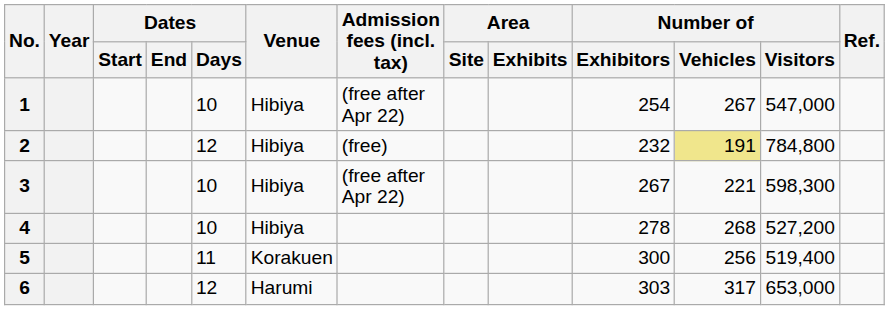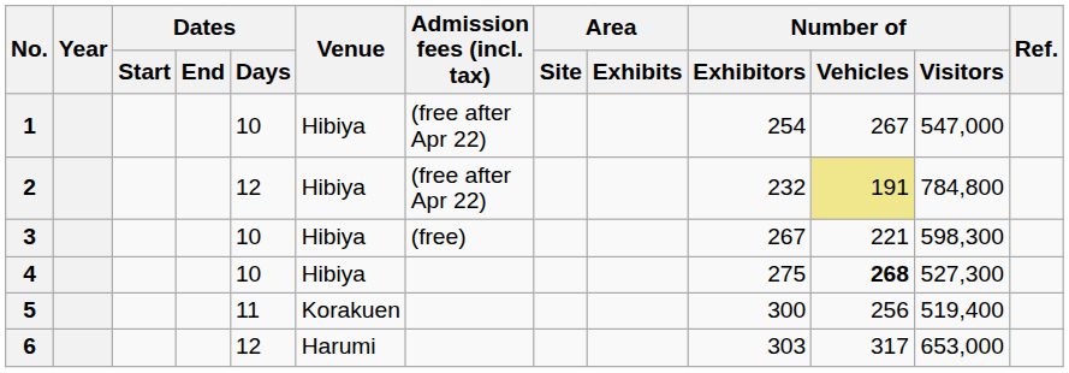2 | Admission fees (incl. tax): (free) -> (free after Apr 22)
3 | Admission fees (incl. tax): (free after Apr 22) -> (free)
4 | Number of / Exhibitors: 278 -> 275
4 | Number of / Vehicles: normal -> bold
4 | Number of / Visitors: 527,200 -> 527,300
